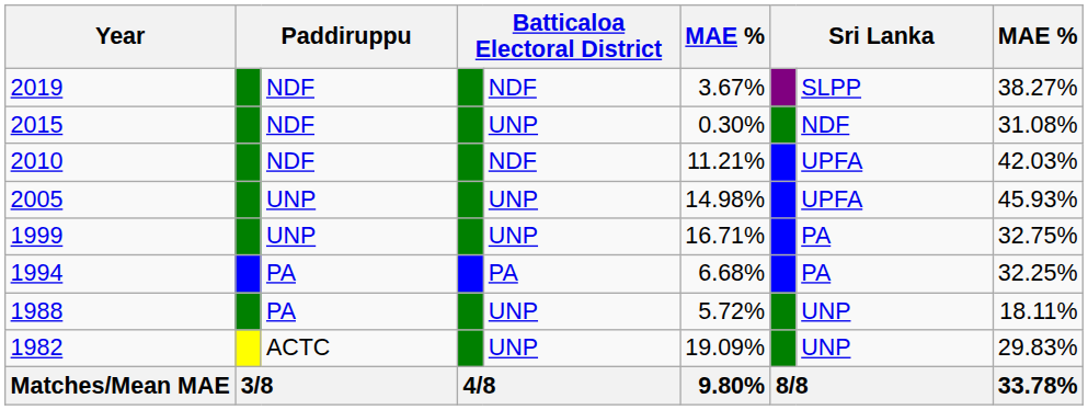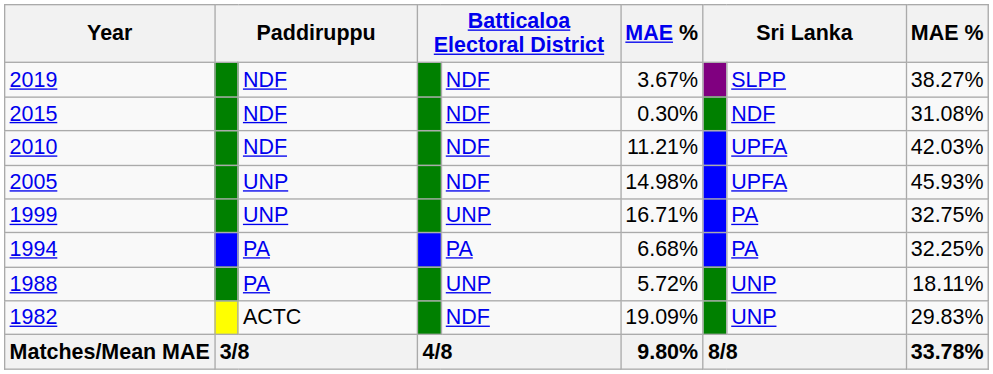2015 | column 5: UNP -> NDF
2005 | column 5: UNP -> NDF
1982 | column 5: UNP -> NDF
